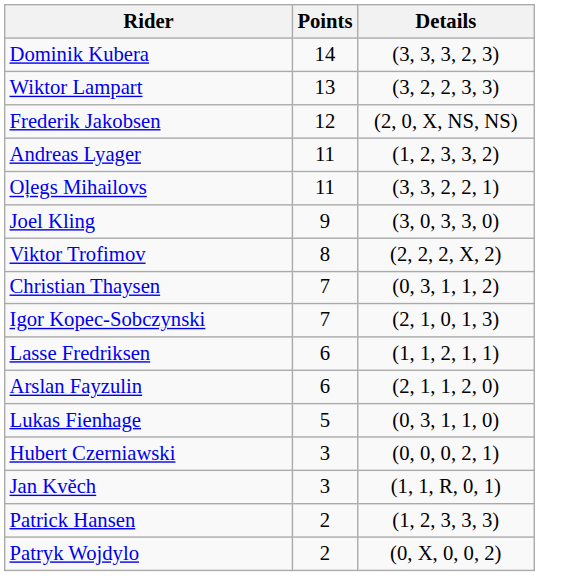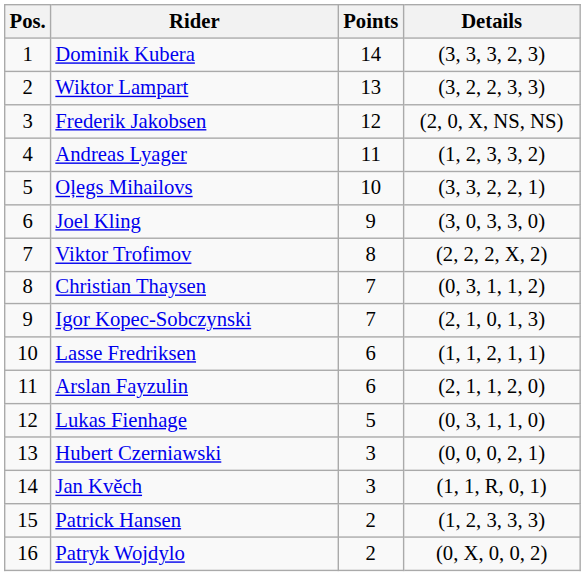+ column: Pos. | 1 | 2 | 3 | 4 | 5 | 6 | 7 | 8 | 9 | 10 | 11 | 12 | 13 | 14 | 15 | 16
Oļegs Mihailovs | Points: 11 -> 10
